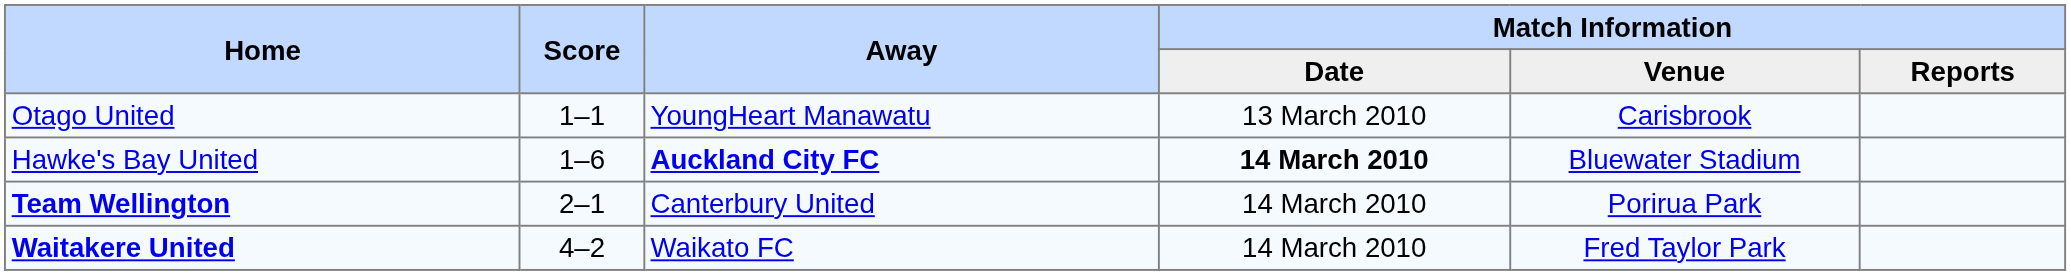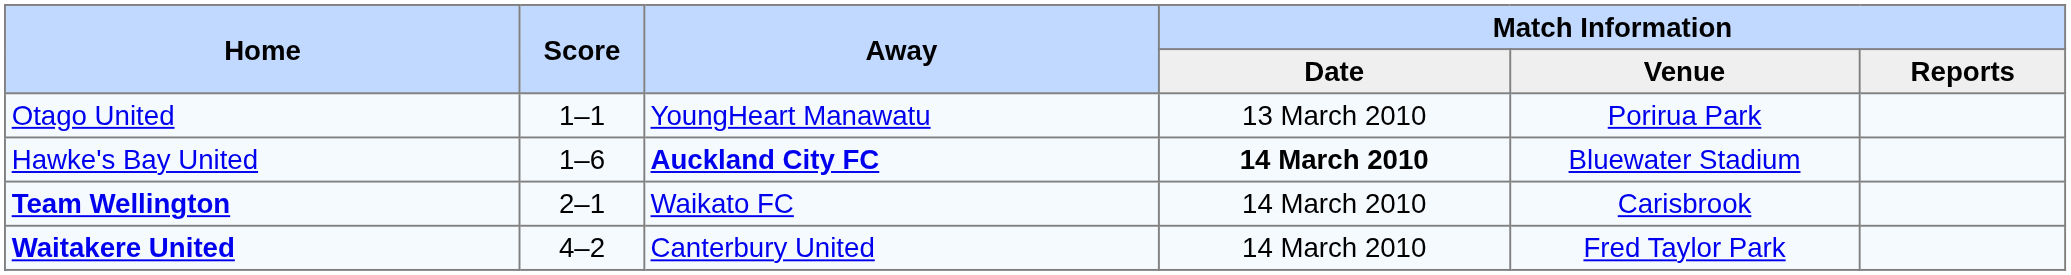Otago United | Match Information / Venue: Carisbrook -> Porirua Park
Team Wellington | Away: Canterbury United -> Waikato FC
Team Wellington | Match Information / Venue: Porirua Park -> Carisbrook
Waitakere United | Away: Waikato FC -> Canterbury United
